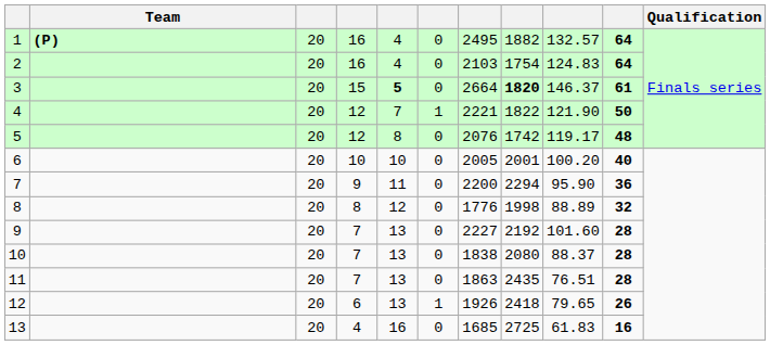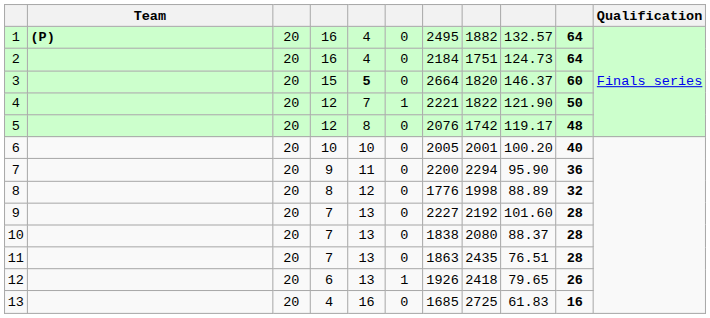2 | column 7: 2103 -> 2184
2 | column 8: 1754 -> 1751
2 | column 9: 124.83 -> 124.73
3 | column 8: bold -> normal
3 | column 10: 61 -> 60
